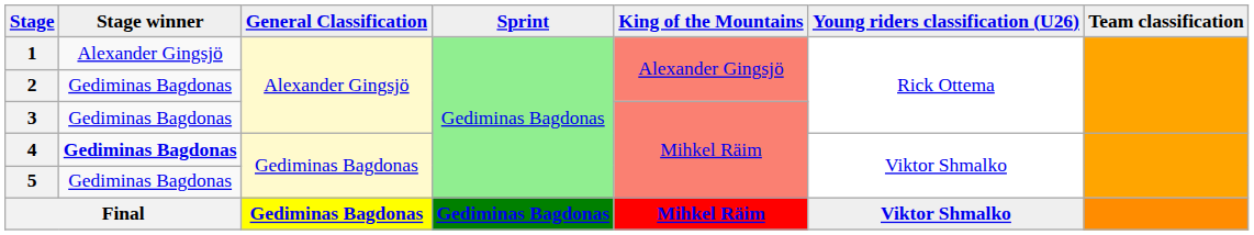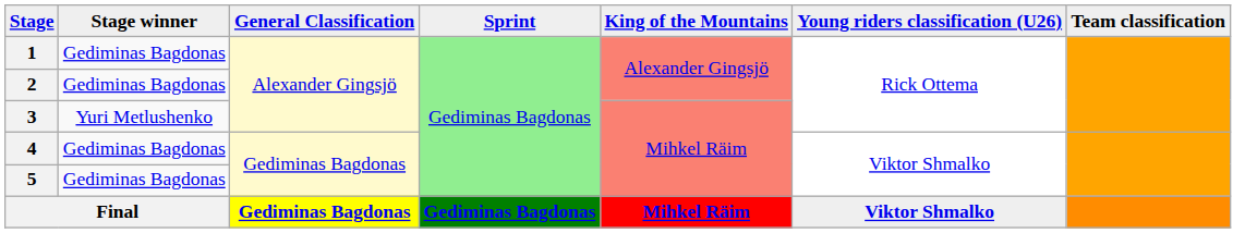1 | column 2: Alexander Gingsjö -> Gediminas Bagdonas
3 | column 2: Gediminas Bagdonas -> Yuri Metlushenko
4 | column 2: bold -> normal
